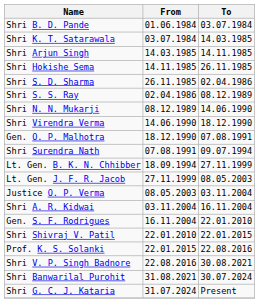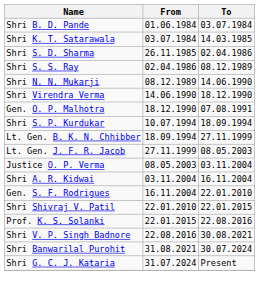- row: Shri Arjun Singh | 14.03.1985 | 14.11.1985
- row: Shri Hokishe Sema | 14.11.1985 | 26.11.1985
- row: Shri Surendra Nath | 07.08.1991 | 09.07.1994
+ row: Shri S. P. Kurdukar | 10.07.1994 | 18.09.1994
